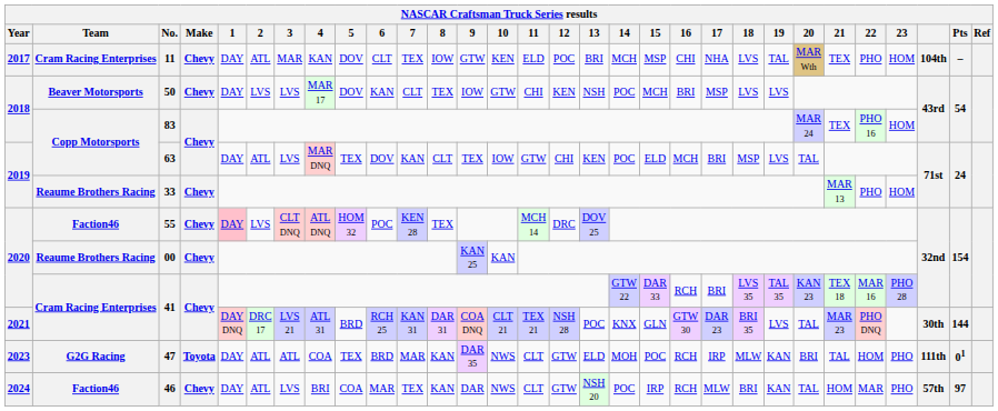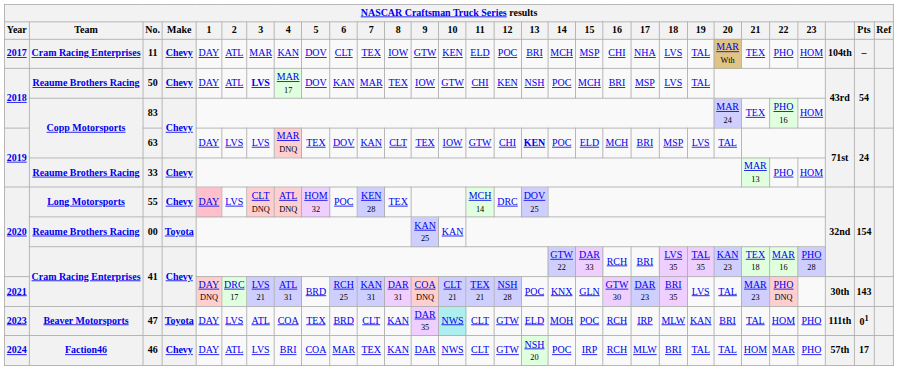50 | Team: Beaver Motorsports -> Reaume Brothers Racing
50 | 2: LVS -> ATL
50 | 3: normal -> bold
50 | 7: CLT -> MAR
50 | 19: LVS -> TAL
63 | 2: ATL -> LVS
63 | 13: normal -> bold
55 | Team: Faction46 -> Long Motorsports
00 | Make: Chevy -> Toyota
2021 / 41 | Pts: 144 -> 143
47 | Team: G2G Racing -> Beaver Motorsports
47 | 2: ATL -> LVS
47 | 7: MAR -> CLT
47 | 10: no background -> paleturquoise background
46 | 19: KAN -> TAL
46 | Pts: 97 -> 17
